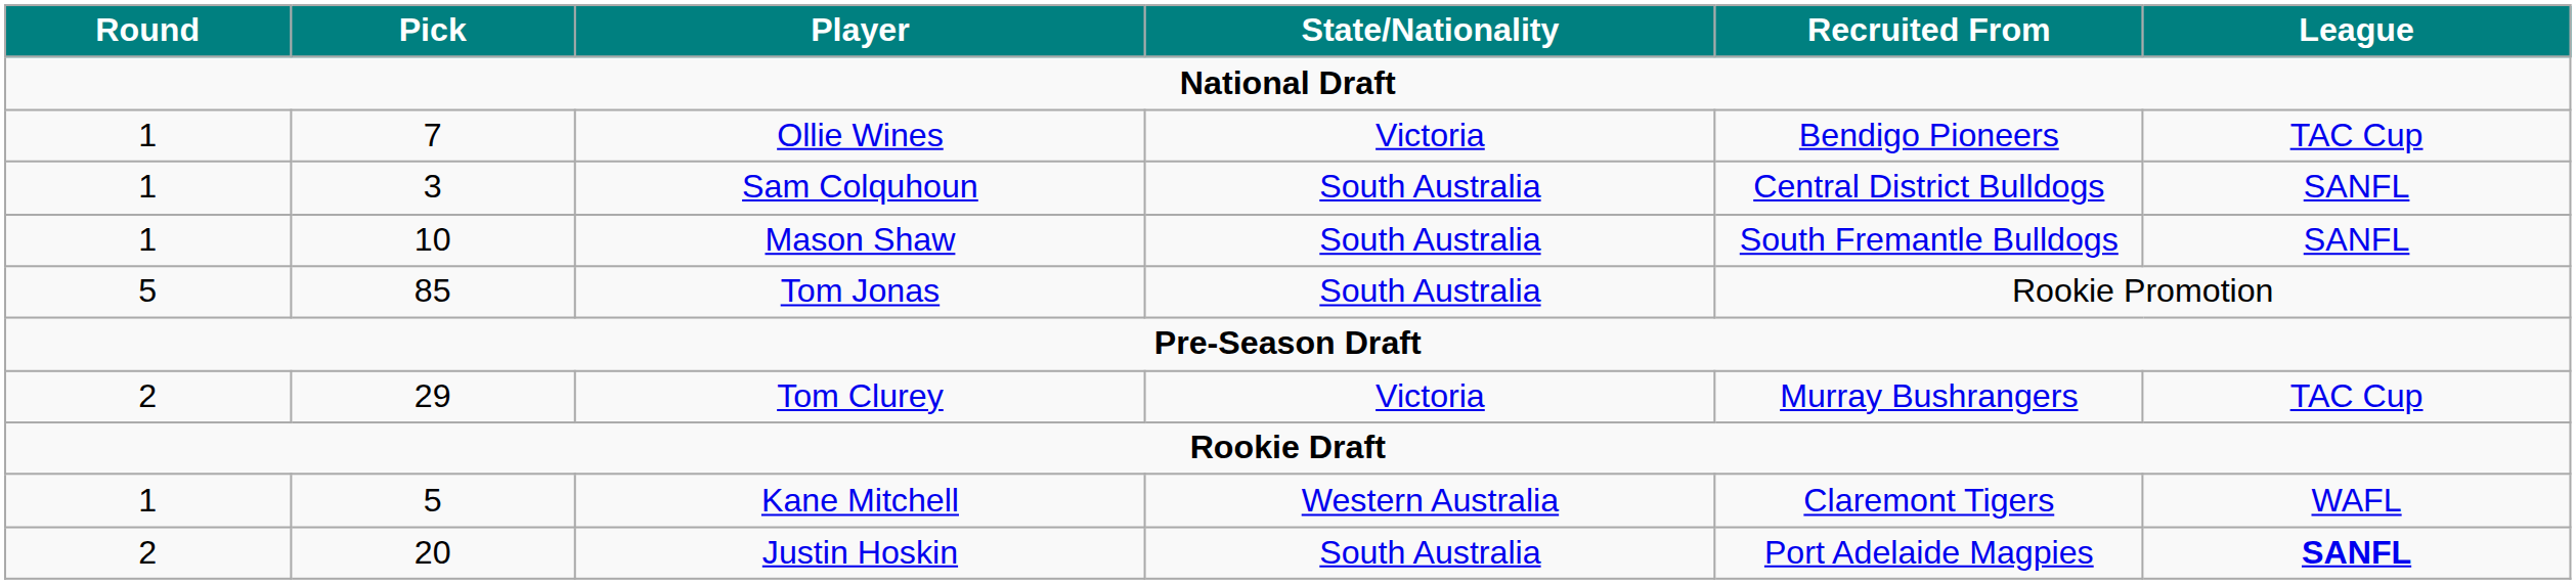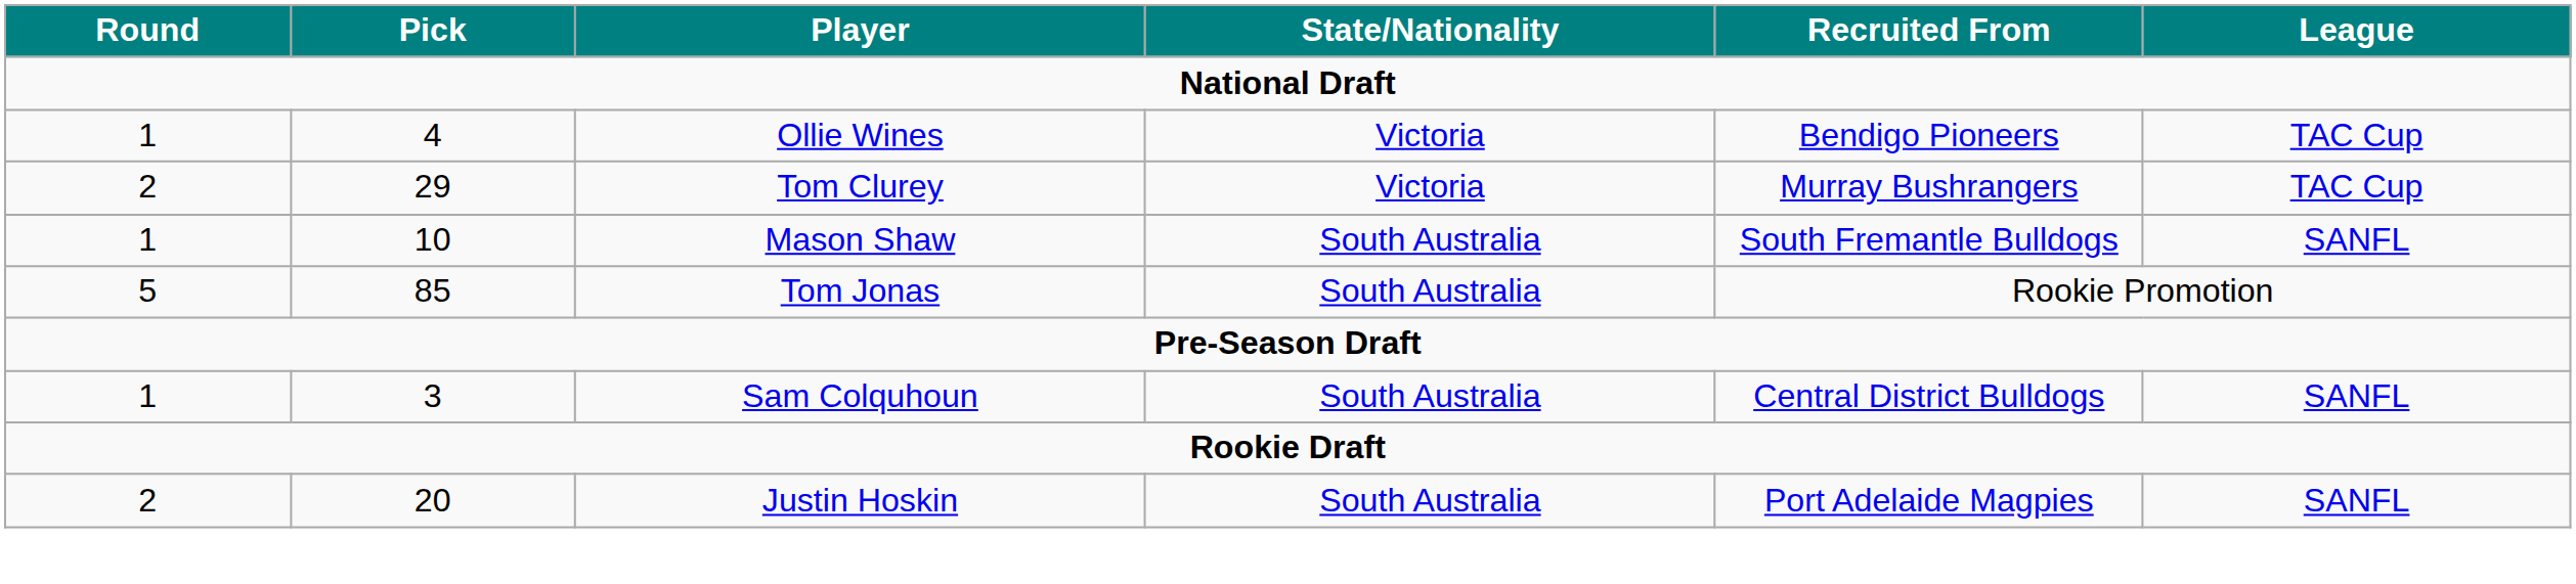Ollie Wines | Pick: 7 -> 4
rows swapped: Tom Clurey <-> Sam Colquhoun
- row: 1 | 5 | Kane Mitchell | Western Australia | Claremont Tigers | WAFL
Justin Hoskin | League: bold -> normal
